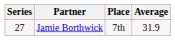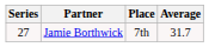Jamie Borthwick | Average: 31.9 -> 31.7
